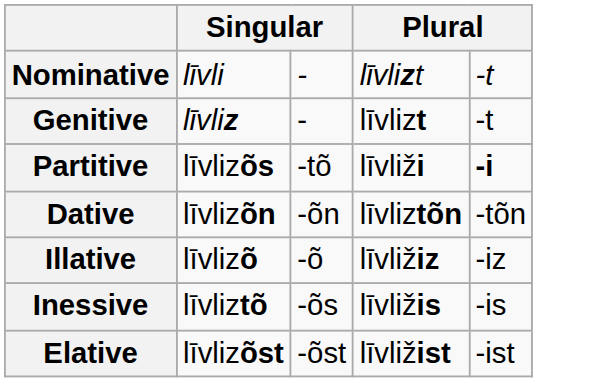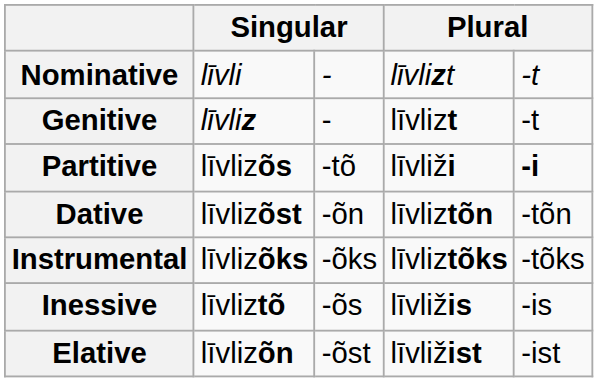Dative | column 2: līvlizõn -> līvlizõst
+ row: Instrumental | līvlizõks | -õks | līvliztõks | -tõks
- row: Illative | līvlizõ | -õ | līvližiz | -iz
Elative | column 2: līvlizõst -> līvlizõn
